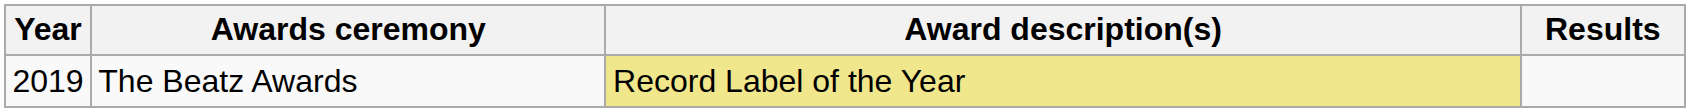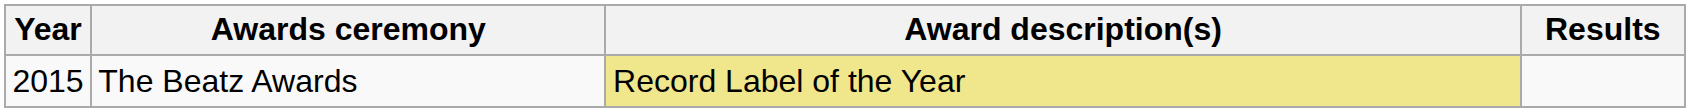The Beatz Awards | Year: 2019 -> 2015
